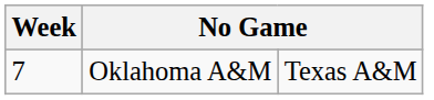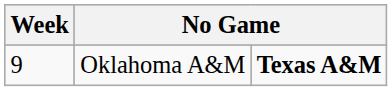Oklahoma A&M | Week: 7 -> 9
Oklahoma A&M | column 3: normal -> bold
